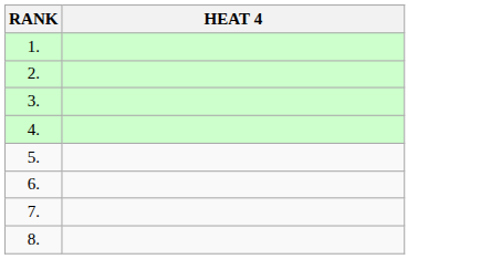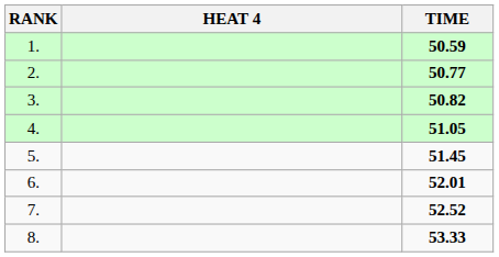+ column: TIME | 50.59 | 50.77 | 50.82 | 51.05 | 51.45 | 52.01 | 52.52 | 53.33
